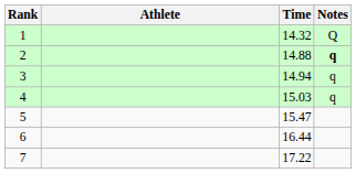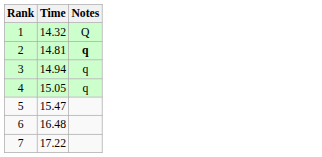- column: Athlete
2 | Time: 14.88 -> 14.81
4 | Time: 15.03 -> 15.05
6 | Time: 16.44 -> 16.48
